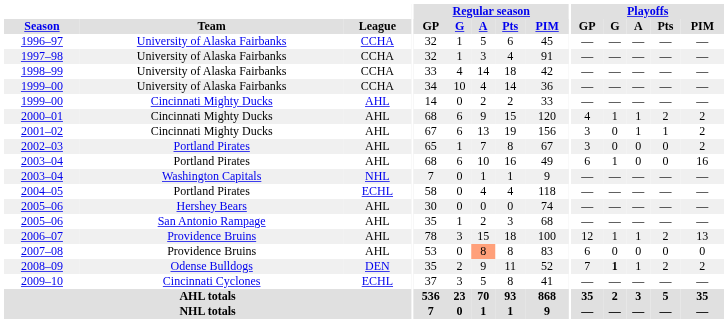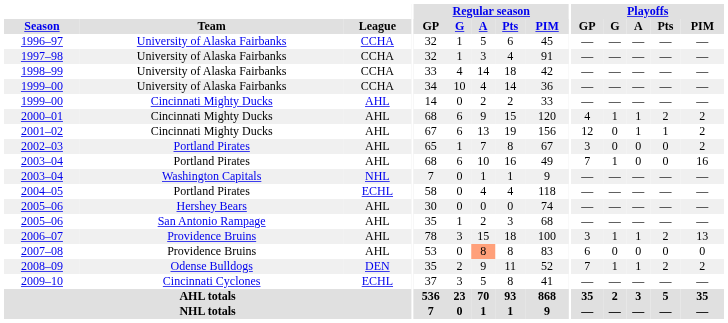2001–02 | Playoffs / GP: 3 -> 12
2003–04 / Portland Pirates | Playoffs / GP: 6 -> 7
2006–07 | Playoffs / GP: 12 -> 3
2008–09 | Playoffs / G: bold -> normal
